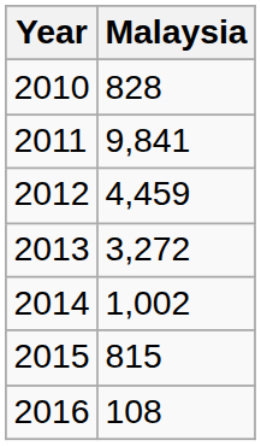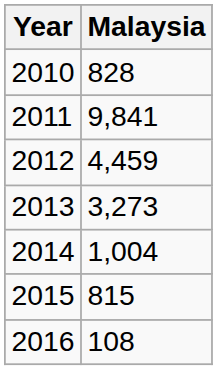2013 | Malaysia: 3,272 -> 3,273
2014 | Malaysia: 1,002 -> 1,004
